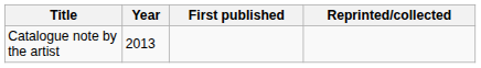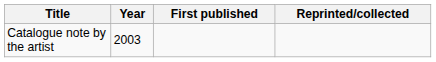Catalogue note by the artist | Year: 2013 -> 2003
